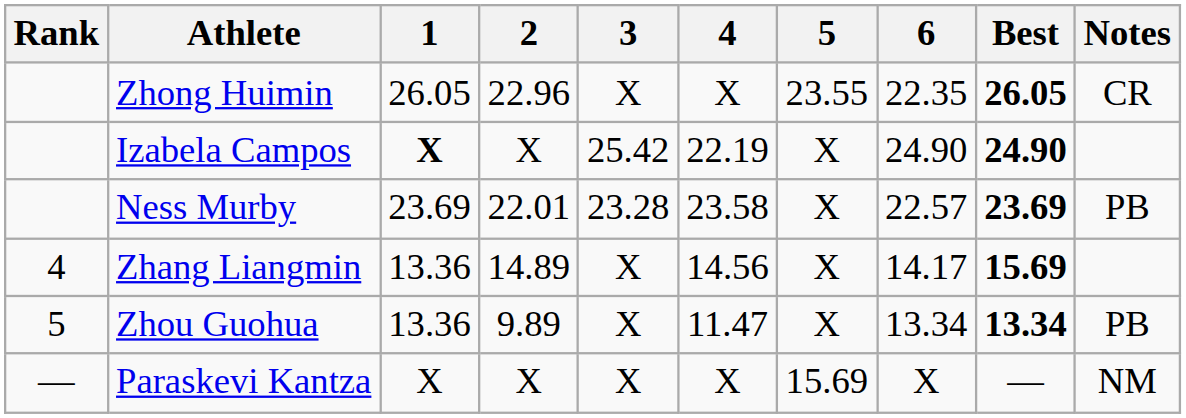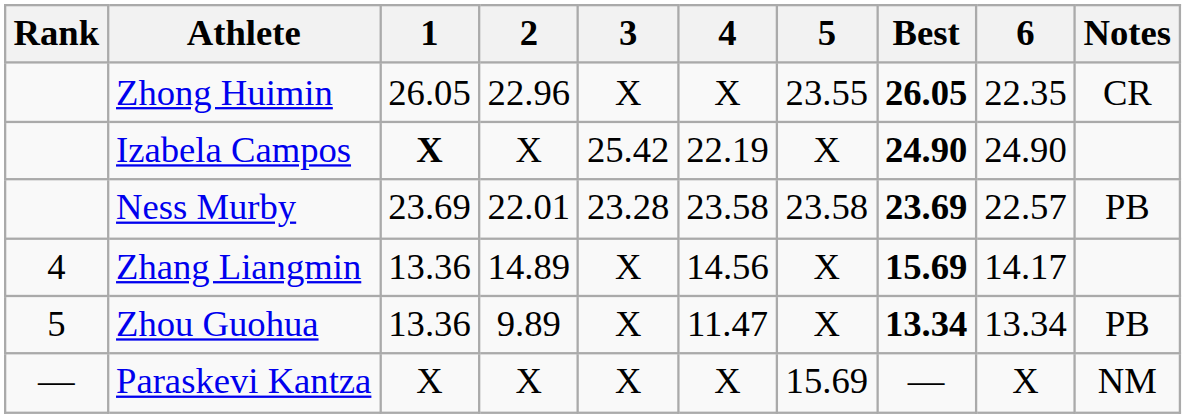columns swapped: 6 <-> Best
Ness Murby | 5: X -> 23.58
